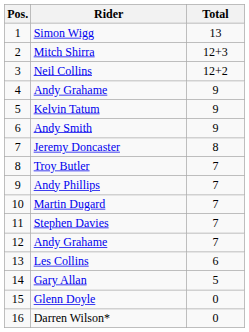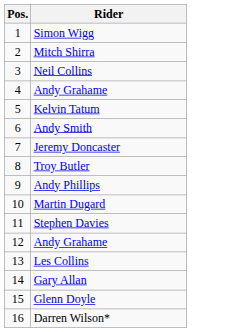- column: Total | 13 | 12+3 | 12+2 | 9 | 9 | 9 | 8 | 7 | 7 | 7 | 7 | 7 | 6 | 5 | 0 | 0
